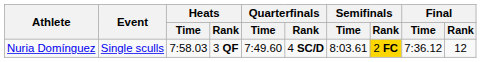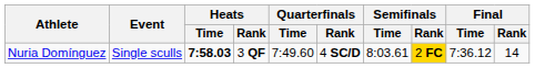Nuria Domínguez | Heats / Time: normal -> bold
Nuria Domínguez | Final / Rank: 12 -> 14
